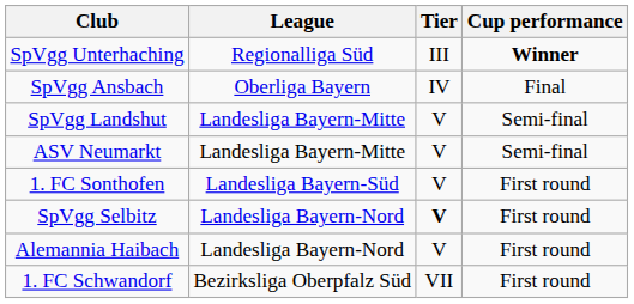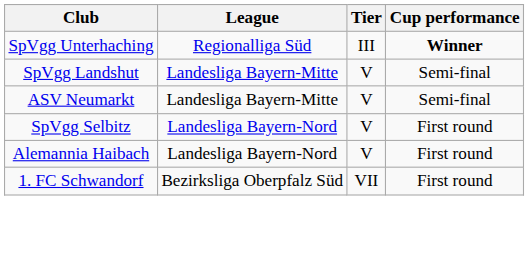- row: SpVgg Ansbach | Oberliga Bayern | IV | Final
- row: 1. FC Sonthofen | Landesliga Bayern-Süd | V | First round
SpVgg Selbitz | Tier: bold -> normal
